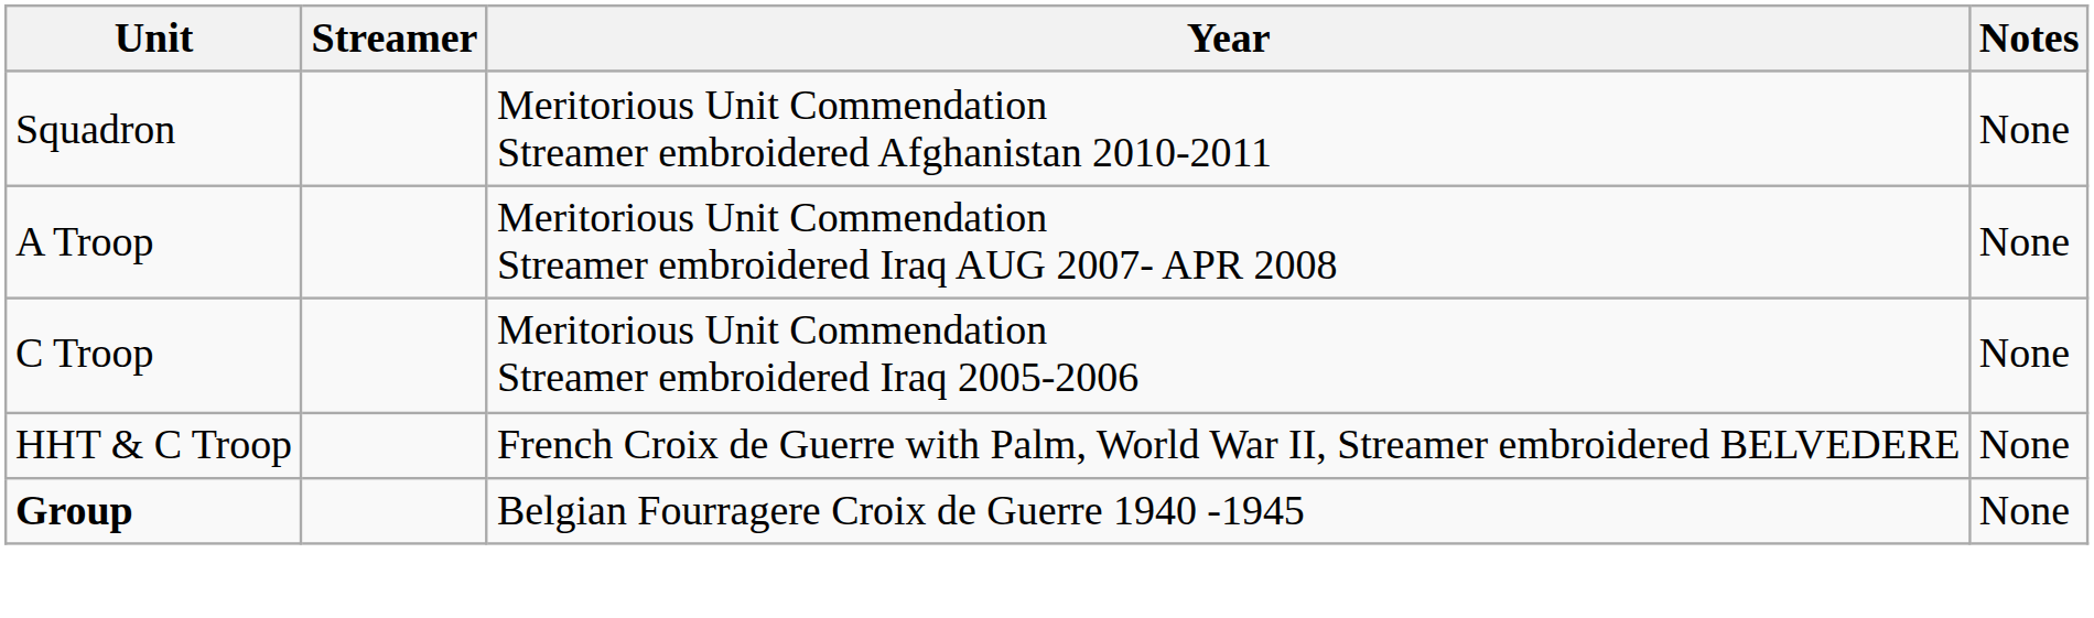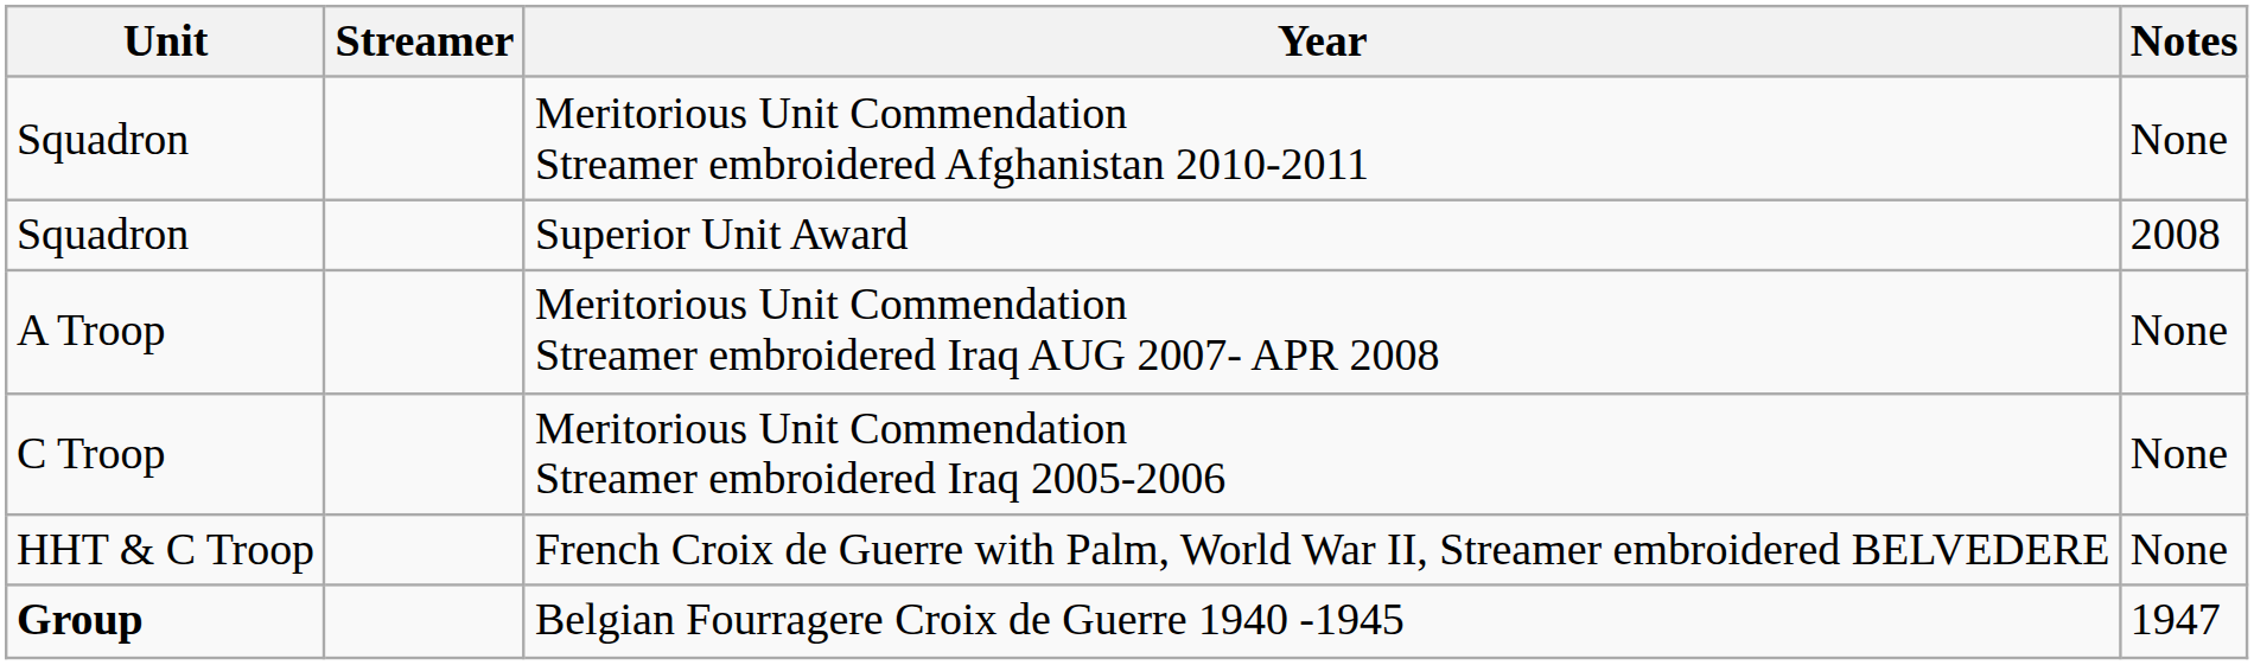+ row: Squadron | Superior Unit Award | 2008
Belgian Fourragere Croix de Guerre 1940 -1945 | Notes: None -> 1947
